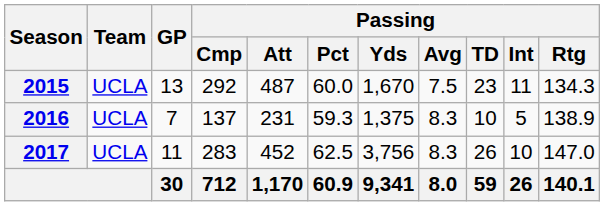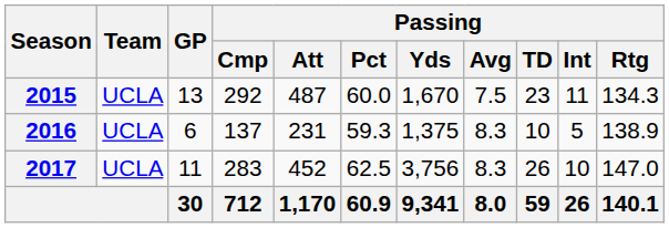2016 | GP: 7 -> 6
